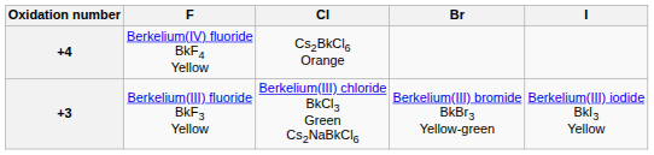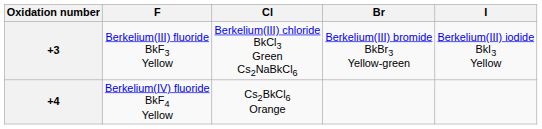rows swapped: +4 <-> +3
